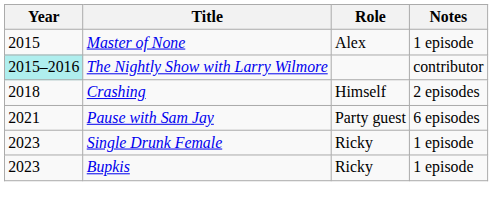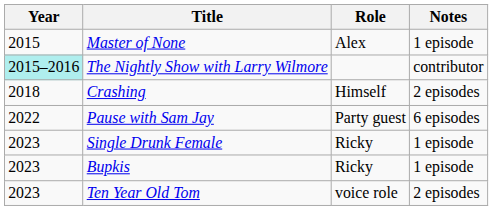Pause with Sam Jay | Year: 2021 -> 2022
+ row: 2023 | Ten Year Old Tom | voice role | 2 episodes
